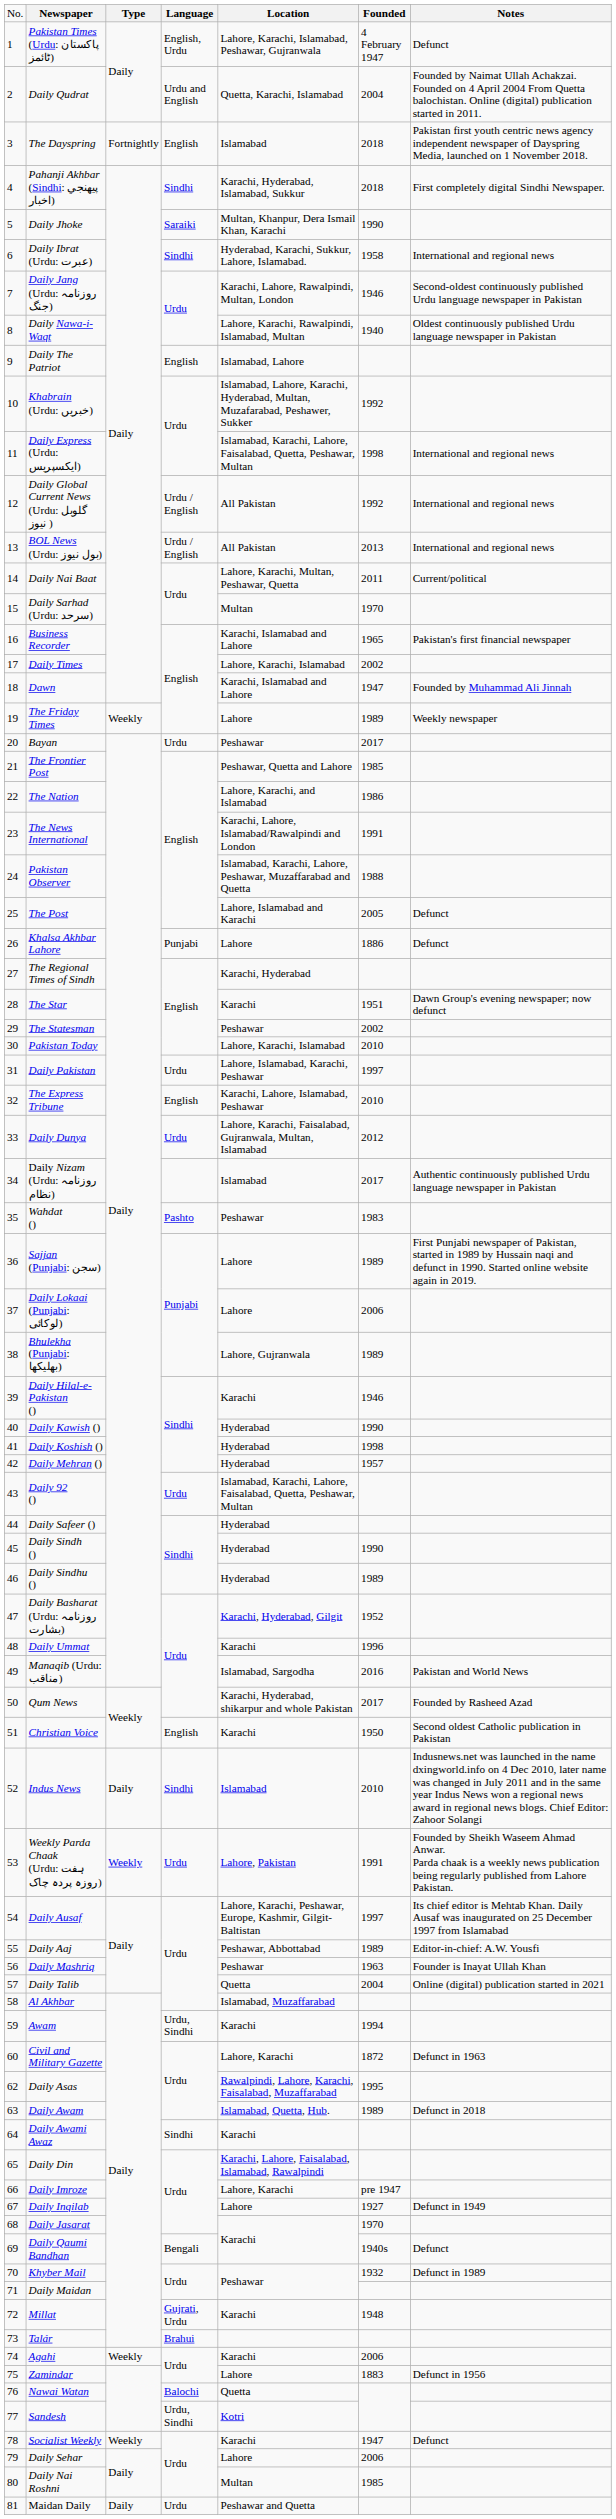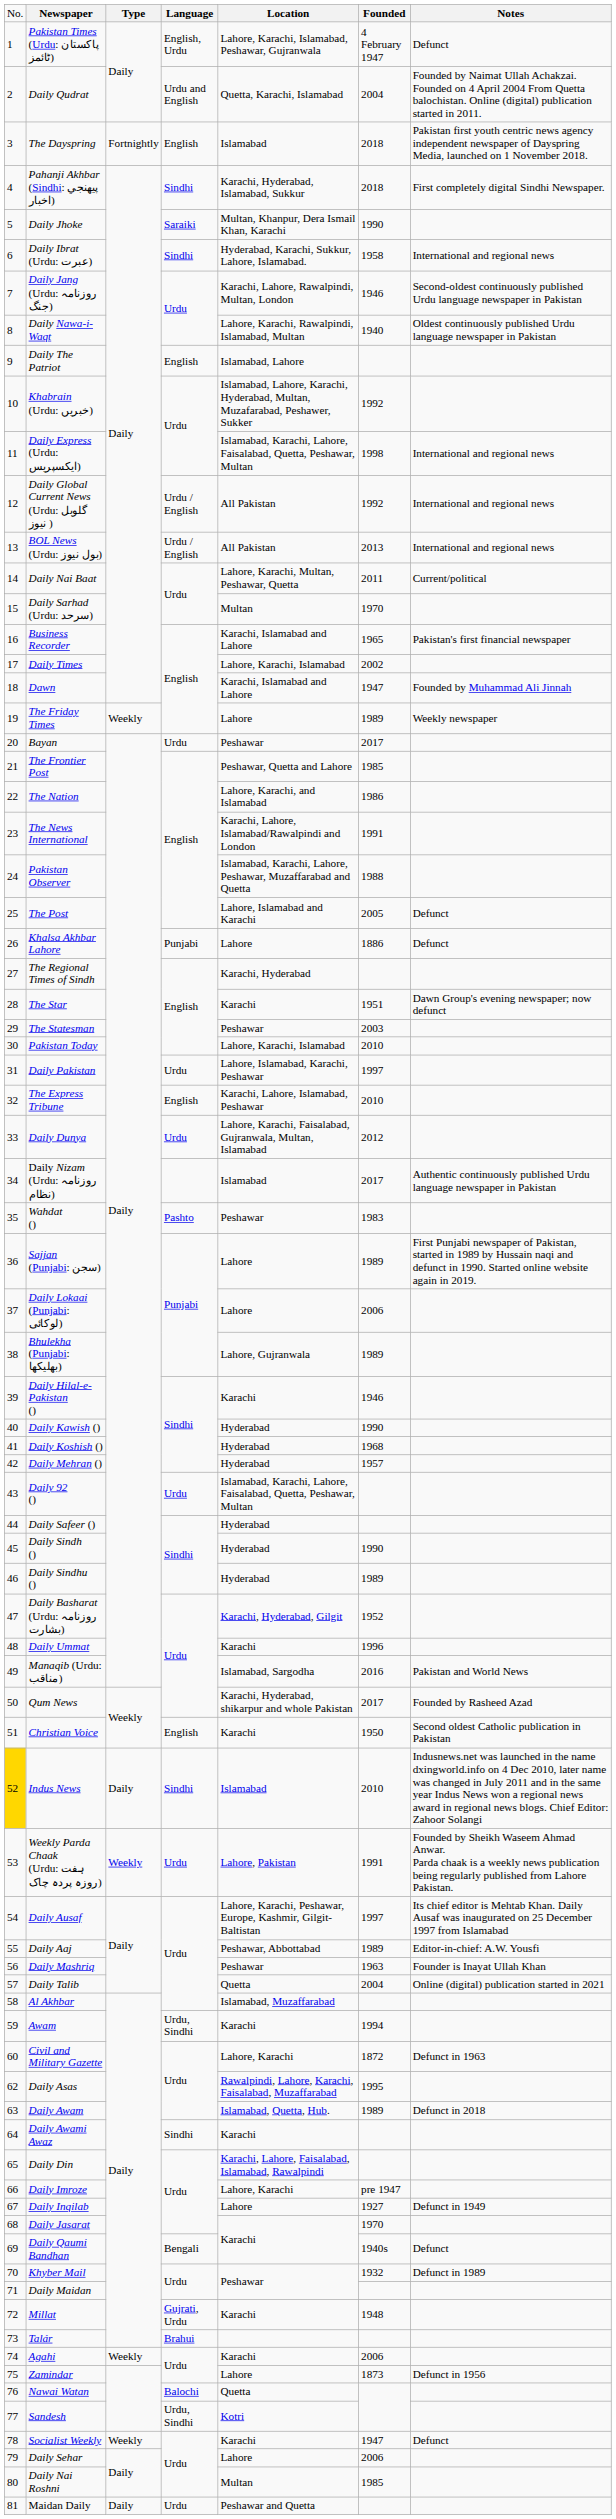The Statesman | column 6: 2002 -> 2003
Daily Koshish () | column 6: 1998 -> 1968
Indus News | column 1: no background -> gold background
Zamindar | column 6: 1883 -> 1873
